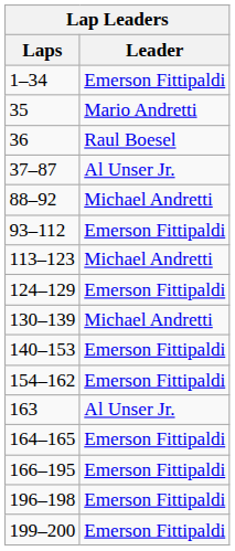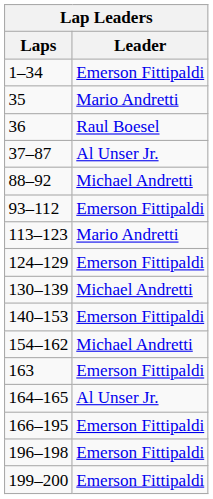113–123 | Leader: Michael Andretti -> Mario Andretti
154–162 | Leader: Emerson Fittipaldi -> Michael Andretti
163 | Leader: Al Unser Jr. -> Emerson Fittipaldi
164–165 | Leader: Emerson Fittipaldi -> Al Unser Jr.
